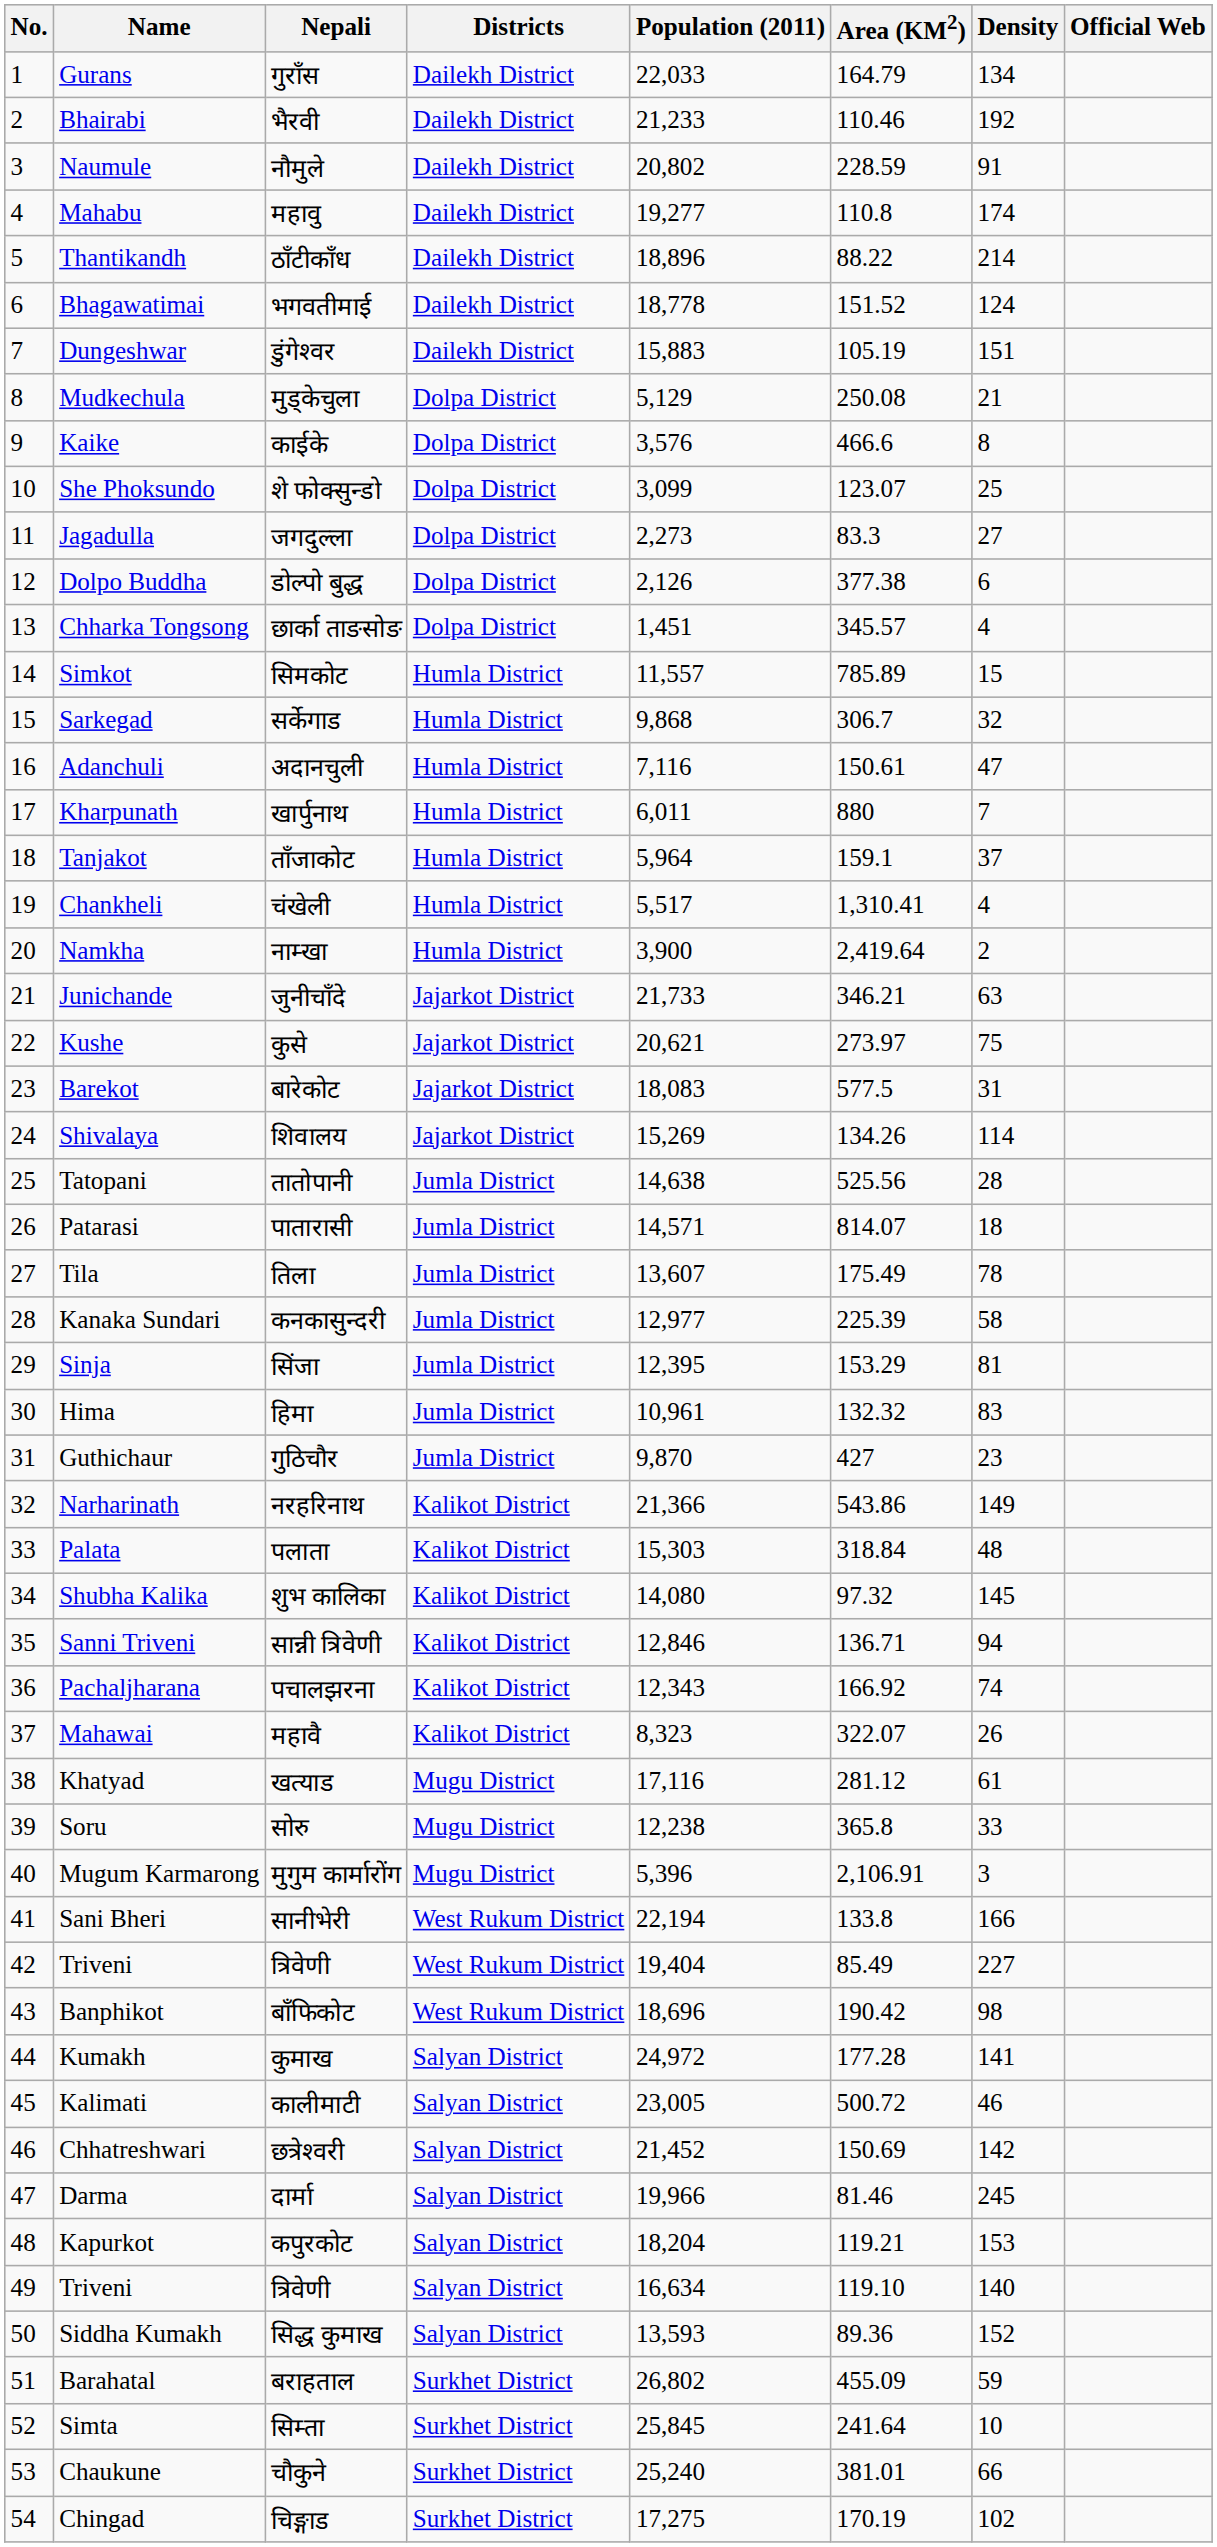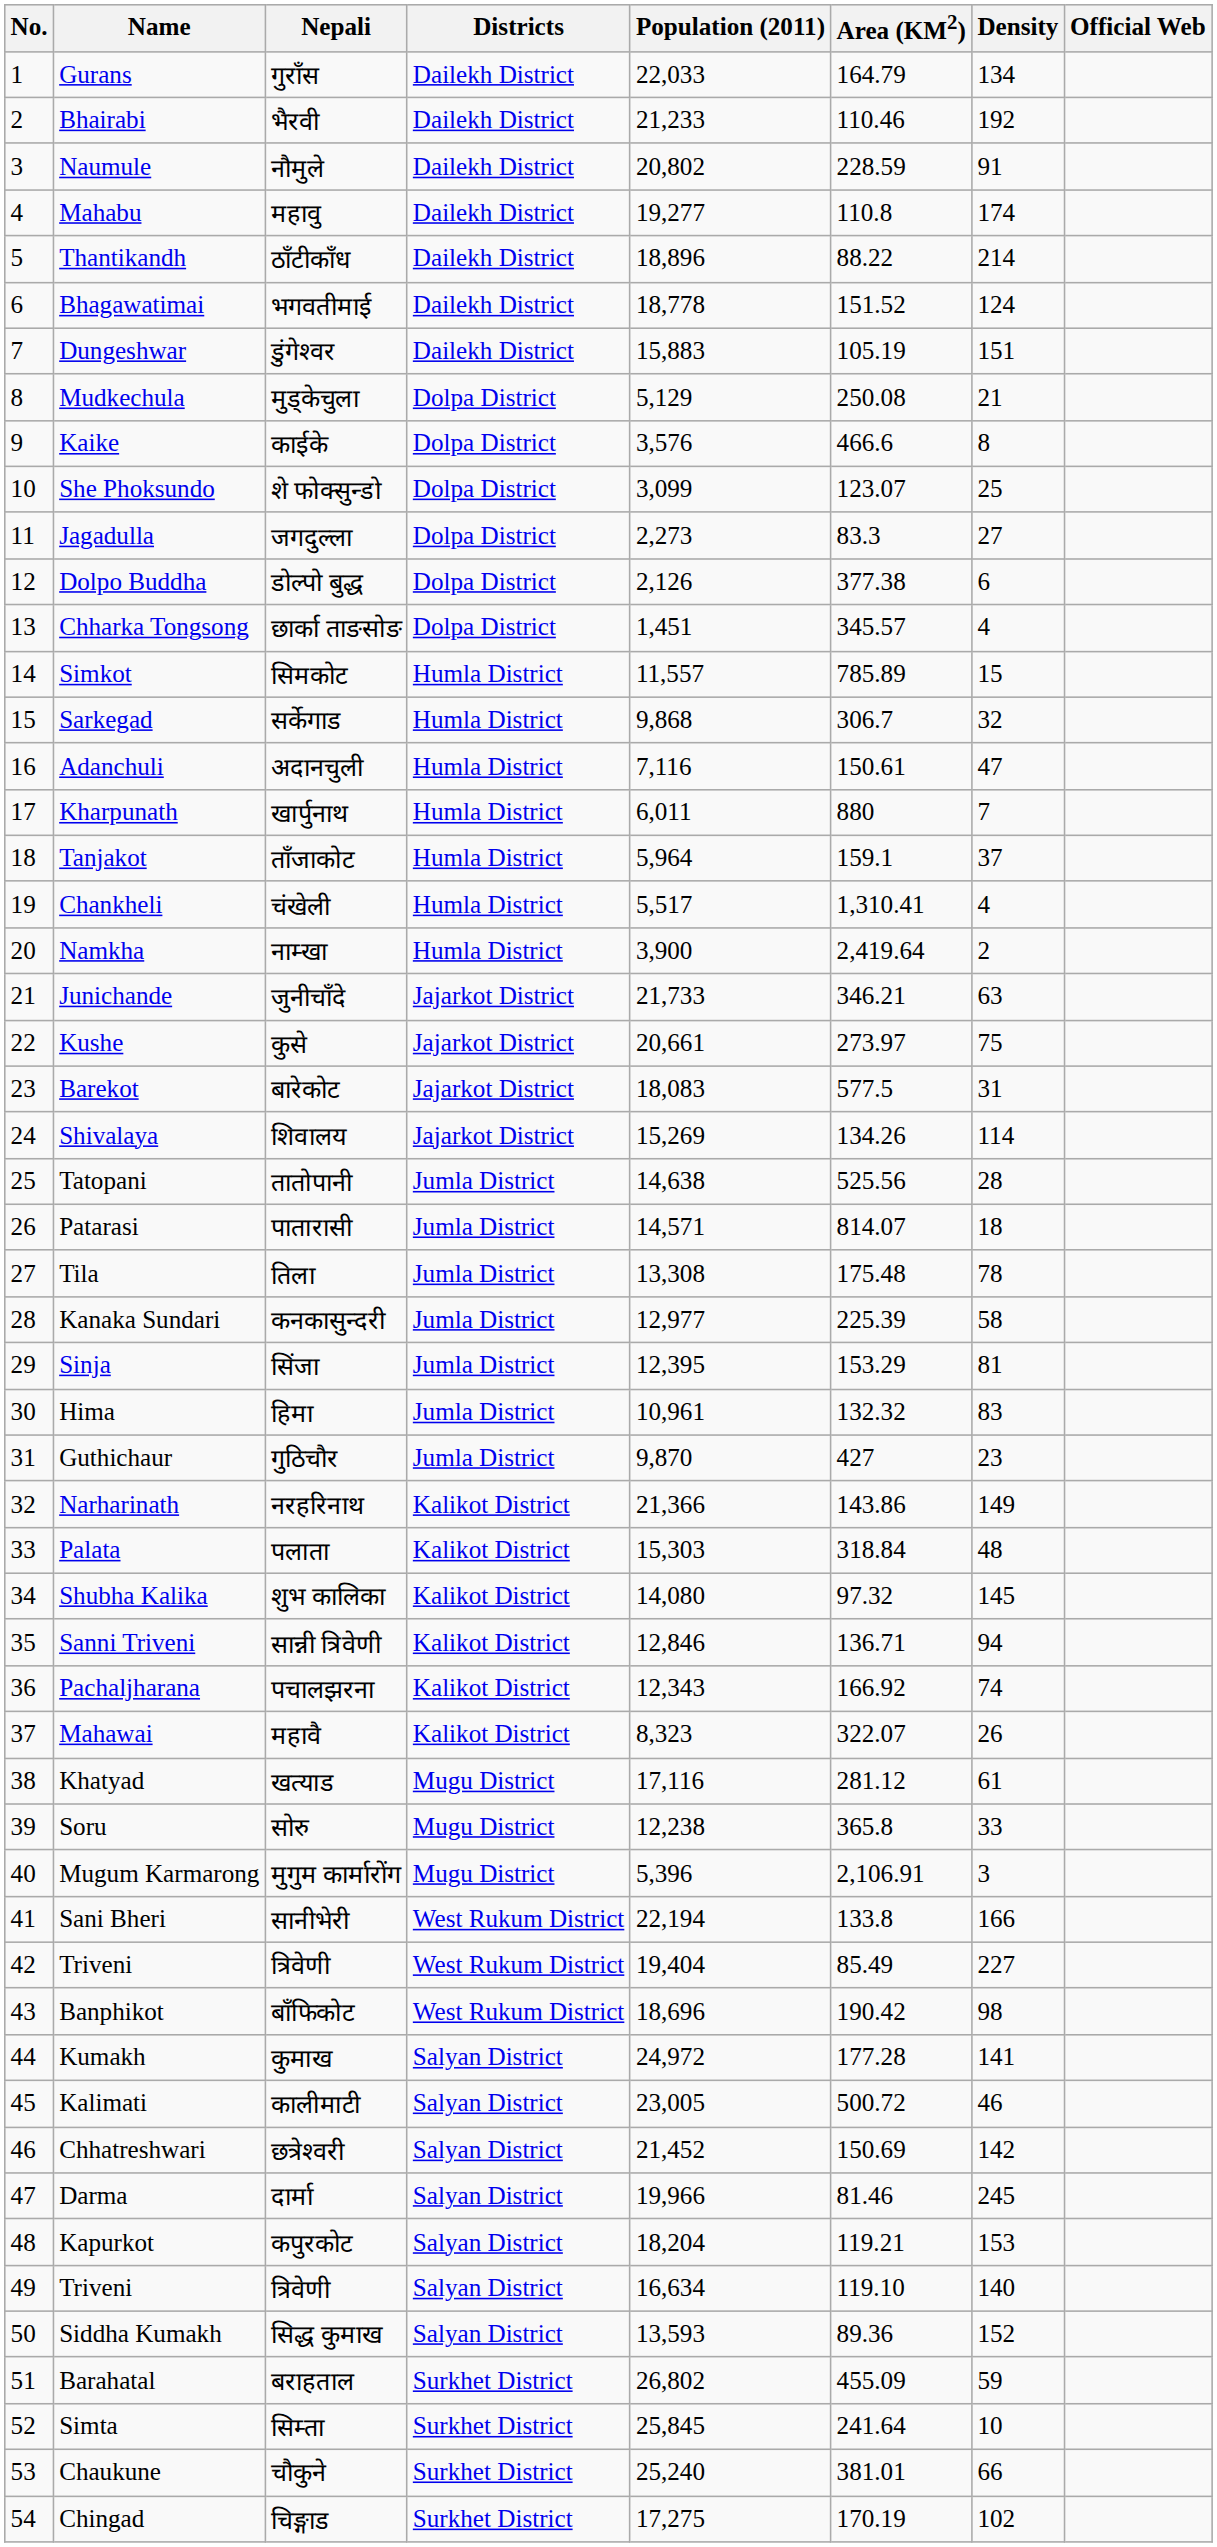Kushe | Population (2011): 20,621 -> 20,661
Tila | Population (2011): 13,607 -> 13,308
Tila | Area (KM2): 175.49 -> 175.48
Narharinath | Area (KM2): 543.86 -> 143.86
